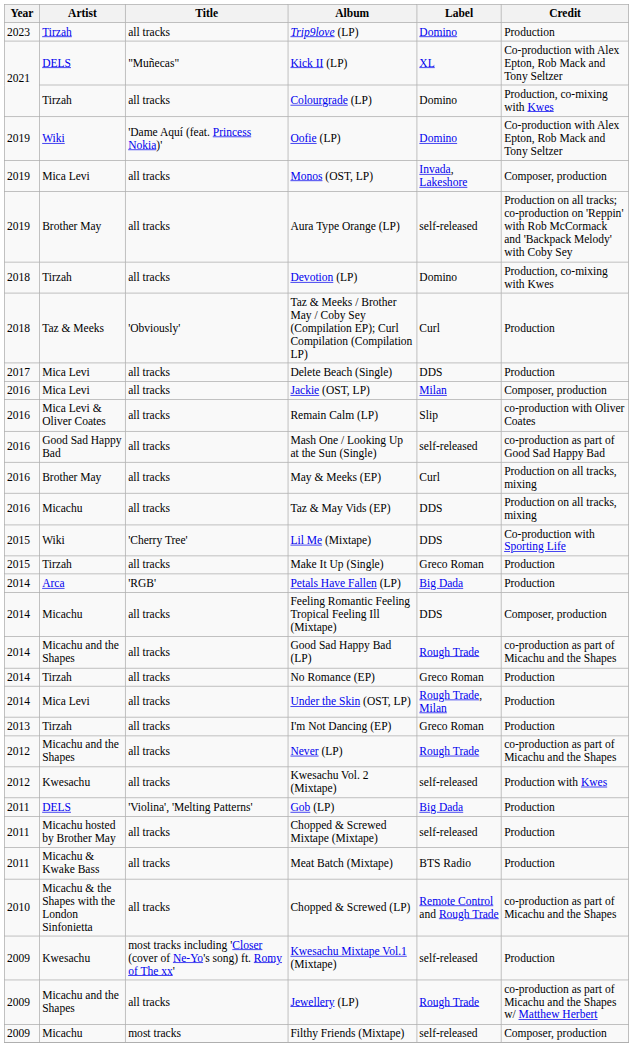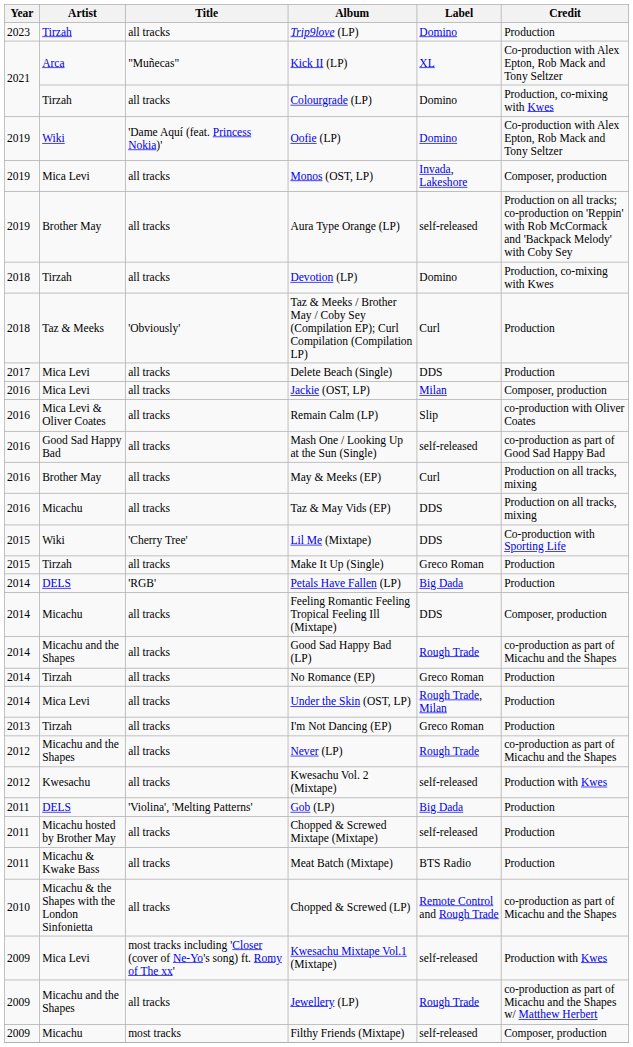Kick II (LP) | Artist: DELS -> Arca
Petals Have Fallen (LP) | Artist: Arca -> DELS
Kwesachu Mixtape Vol.1 (Mixtape) | Artist: Kwesachu -> Mica Levi
Kwesachu Mixtape Vol.1 (Mixtape) | Credit: Production -> Production with Kwes
